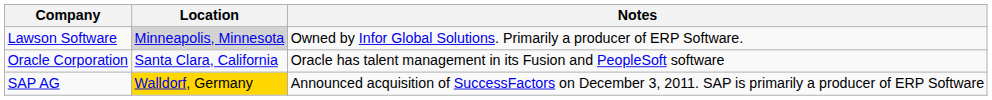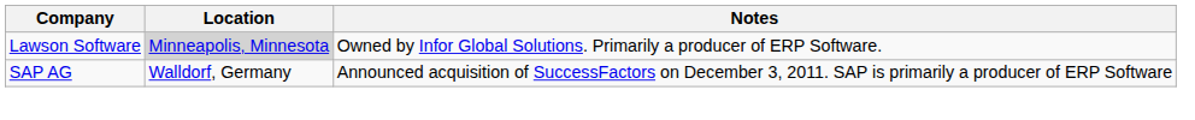- row: Oracle Corporation | Santa Clara, California | Oracle has talent management in its Fusion and PeopleSoft software
SAP AG | Location: gold background -> no background
